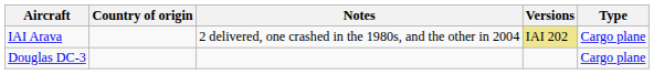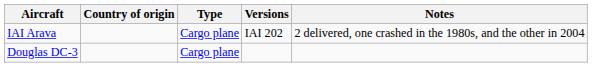columns swapped: Type <-> Notes
IAI Arava | Versions: khaki background -> no background
